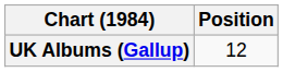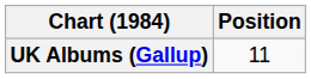UK Albums (Gallup) | Position: 12 -> 11
